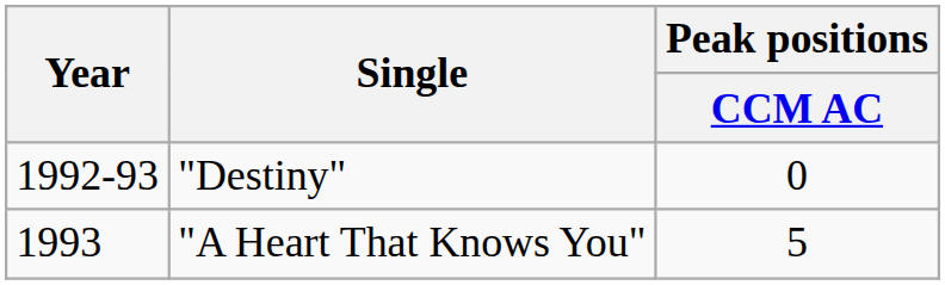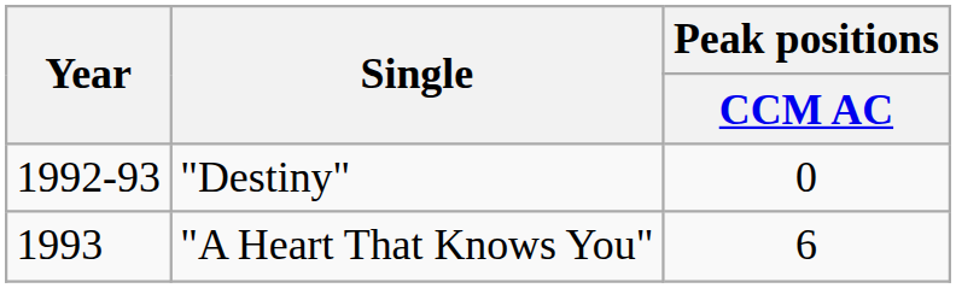"A Heart That Knows You" | Peak positions / CCM AC: 5 -> 6
